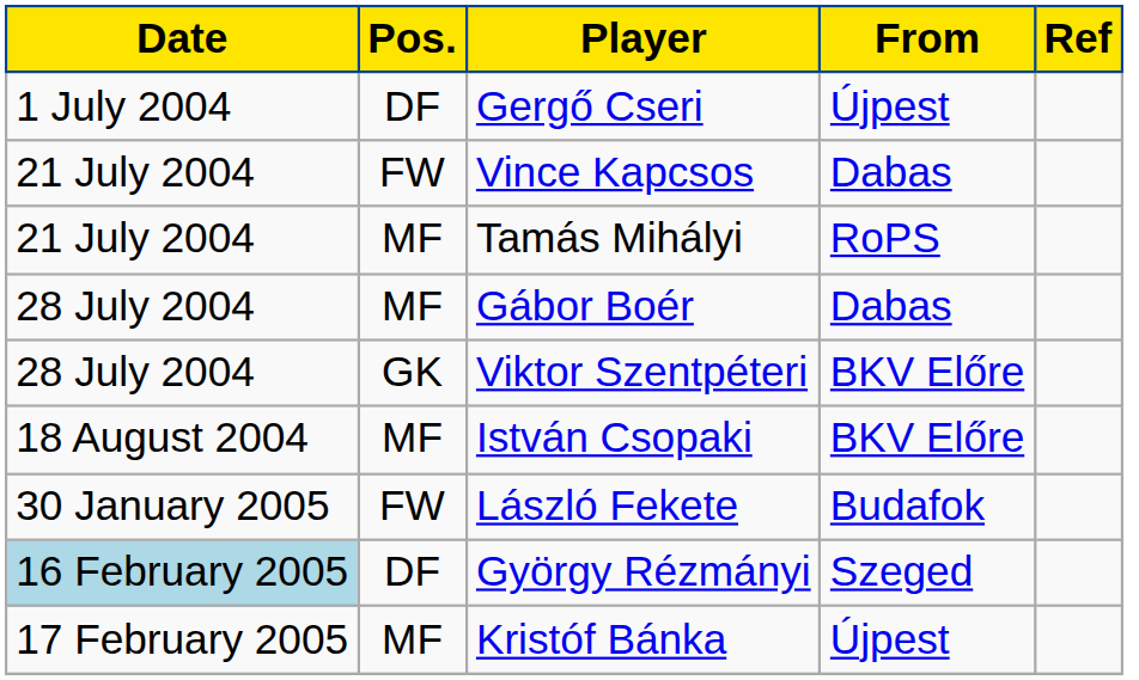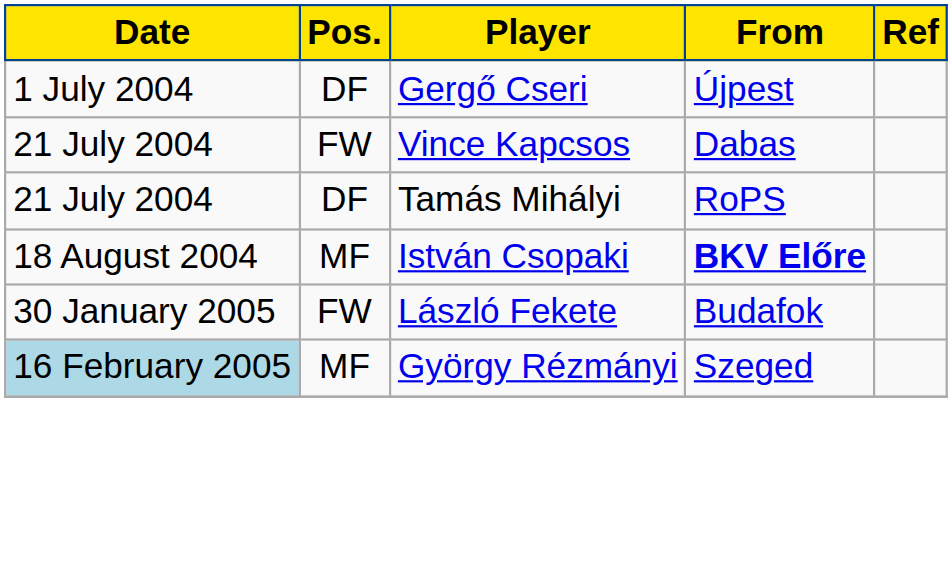Tamás Mihályi | Pos.: MF -> DF
- row: 28 July 2004 | MF | Gábor Boér | Dabas
- row: 28 July 2004 | GK | Viktor Szentpéteri | BKV Előre
István Csopaki | From: normal -> bold
György Rézmányi | Pos.: DF -> MF
- row: 17 February 2005 | MF | Kristóf Bánka | Újpest
